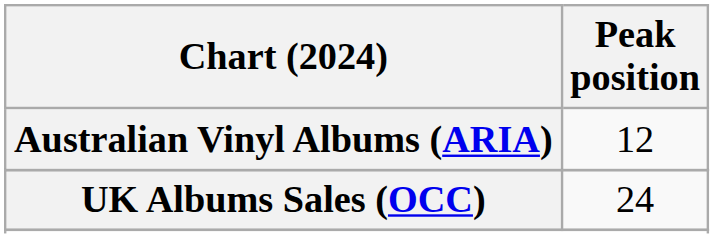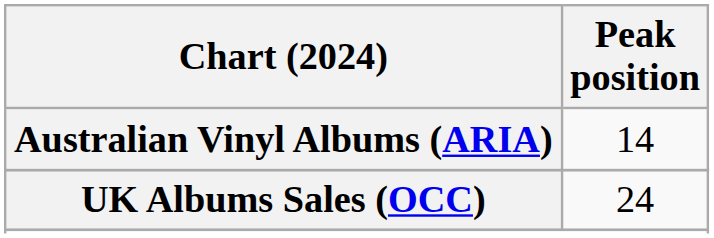Australian Vinyl Albums (ARIA) | Peak position: 12 -> 14
